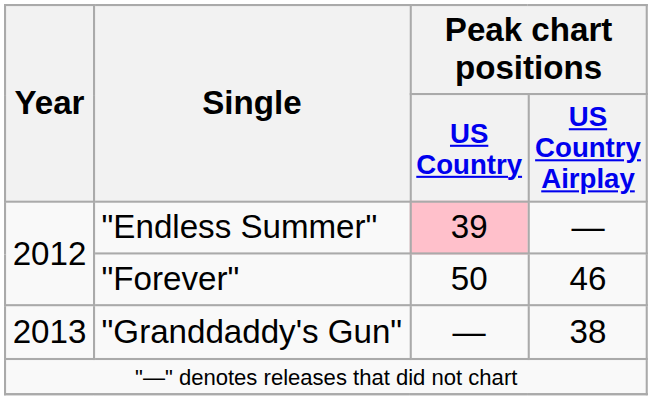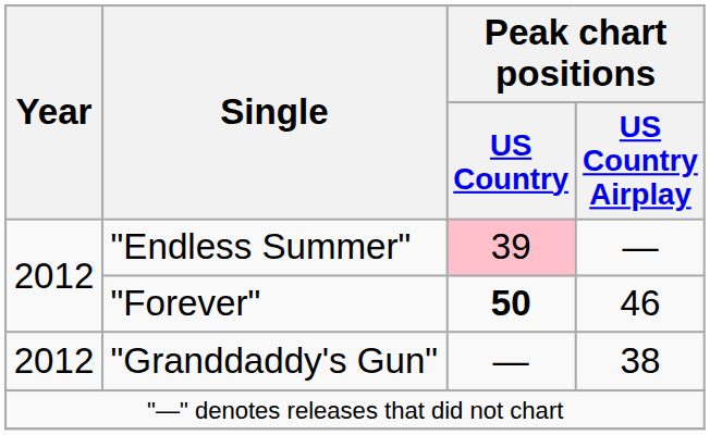"Forever" | Peak chart positions / US Country: normal -> bold
"Granddaddy's Gun" | Year: 2013 -> 2012
